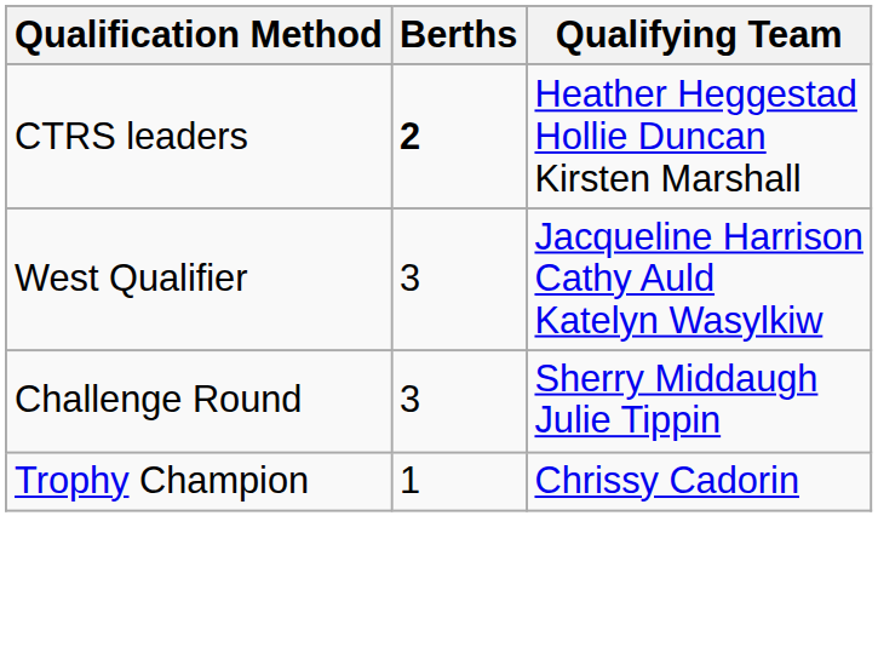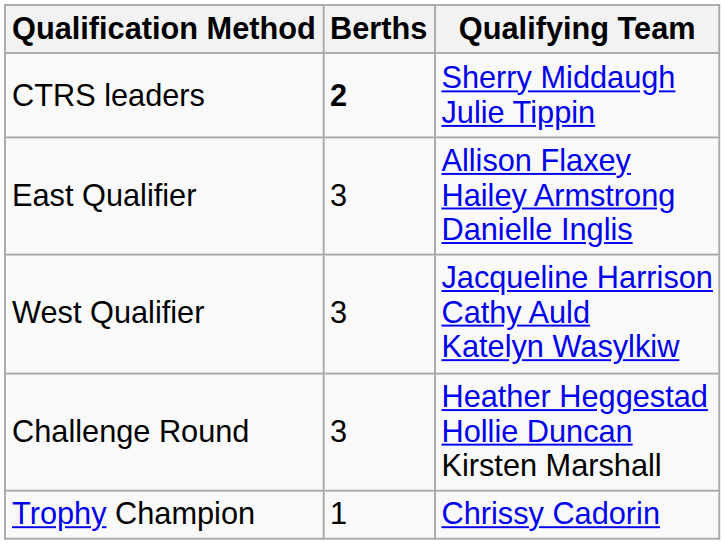CTRS leaders | Qualifying Team: Heather Heggestad Hollie Duncan Kirsten Marshall -> Sherry Middaugh Julie Tippin
+ row: East Qualifier | 3 | Allison Flaxey Hailey Armstrong Danielle Inglis
Challenge Round | Qualifying Team: Sherry Middaugh Julie Tippin -> Heather Heggestad Hollie Duncan Kirsten Marshall
